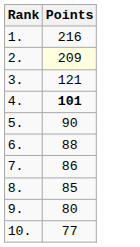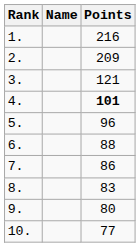+ column: Name
2. | Points: lightyellow background -> no background
5. | Points: 90 -> 96
8. | Points: 85 -> 83
